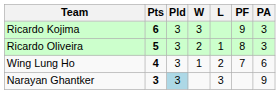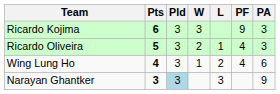Ricardo Oliveira | PF: 8 -> 4
Wing Lung Ho | PF: 7 -> 4
